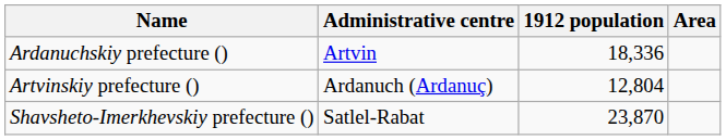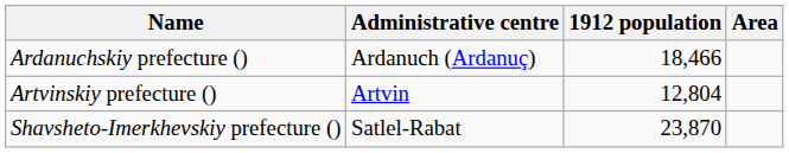Ardanuchskiy prefecture () | Administrative centre: Artvin -> Ardanuch (Ardanuç)
Ardanuchskiy prefecture () | 1912 population: 18,336 -> 18,466
Artvinskiy prefecture () | Administrative centre: Ardanuch (Ardanuç) -> Artvin
